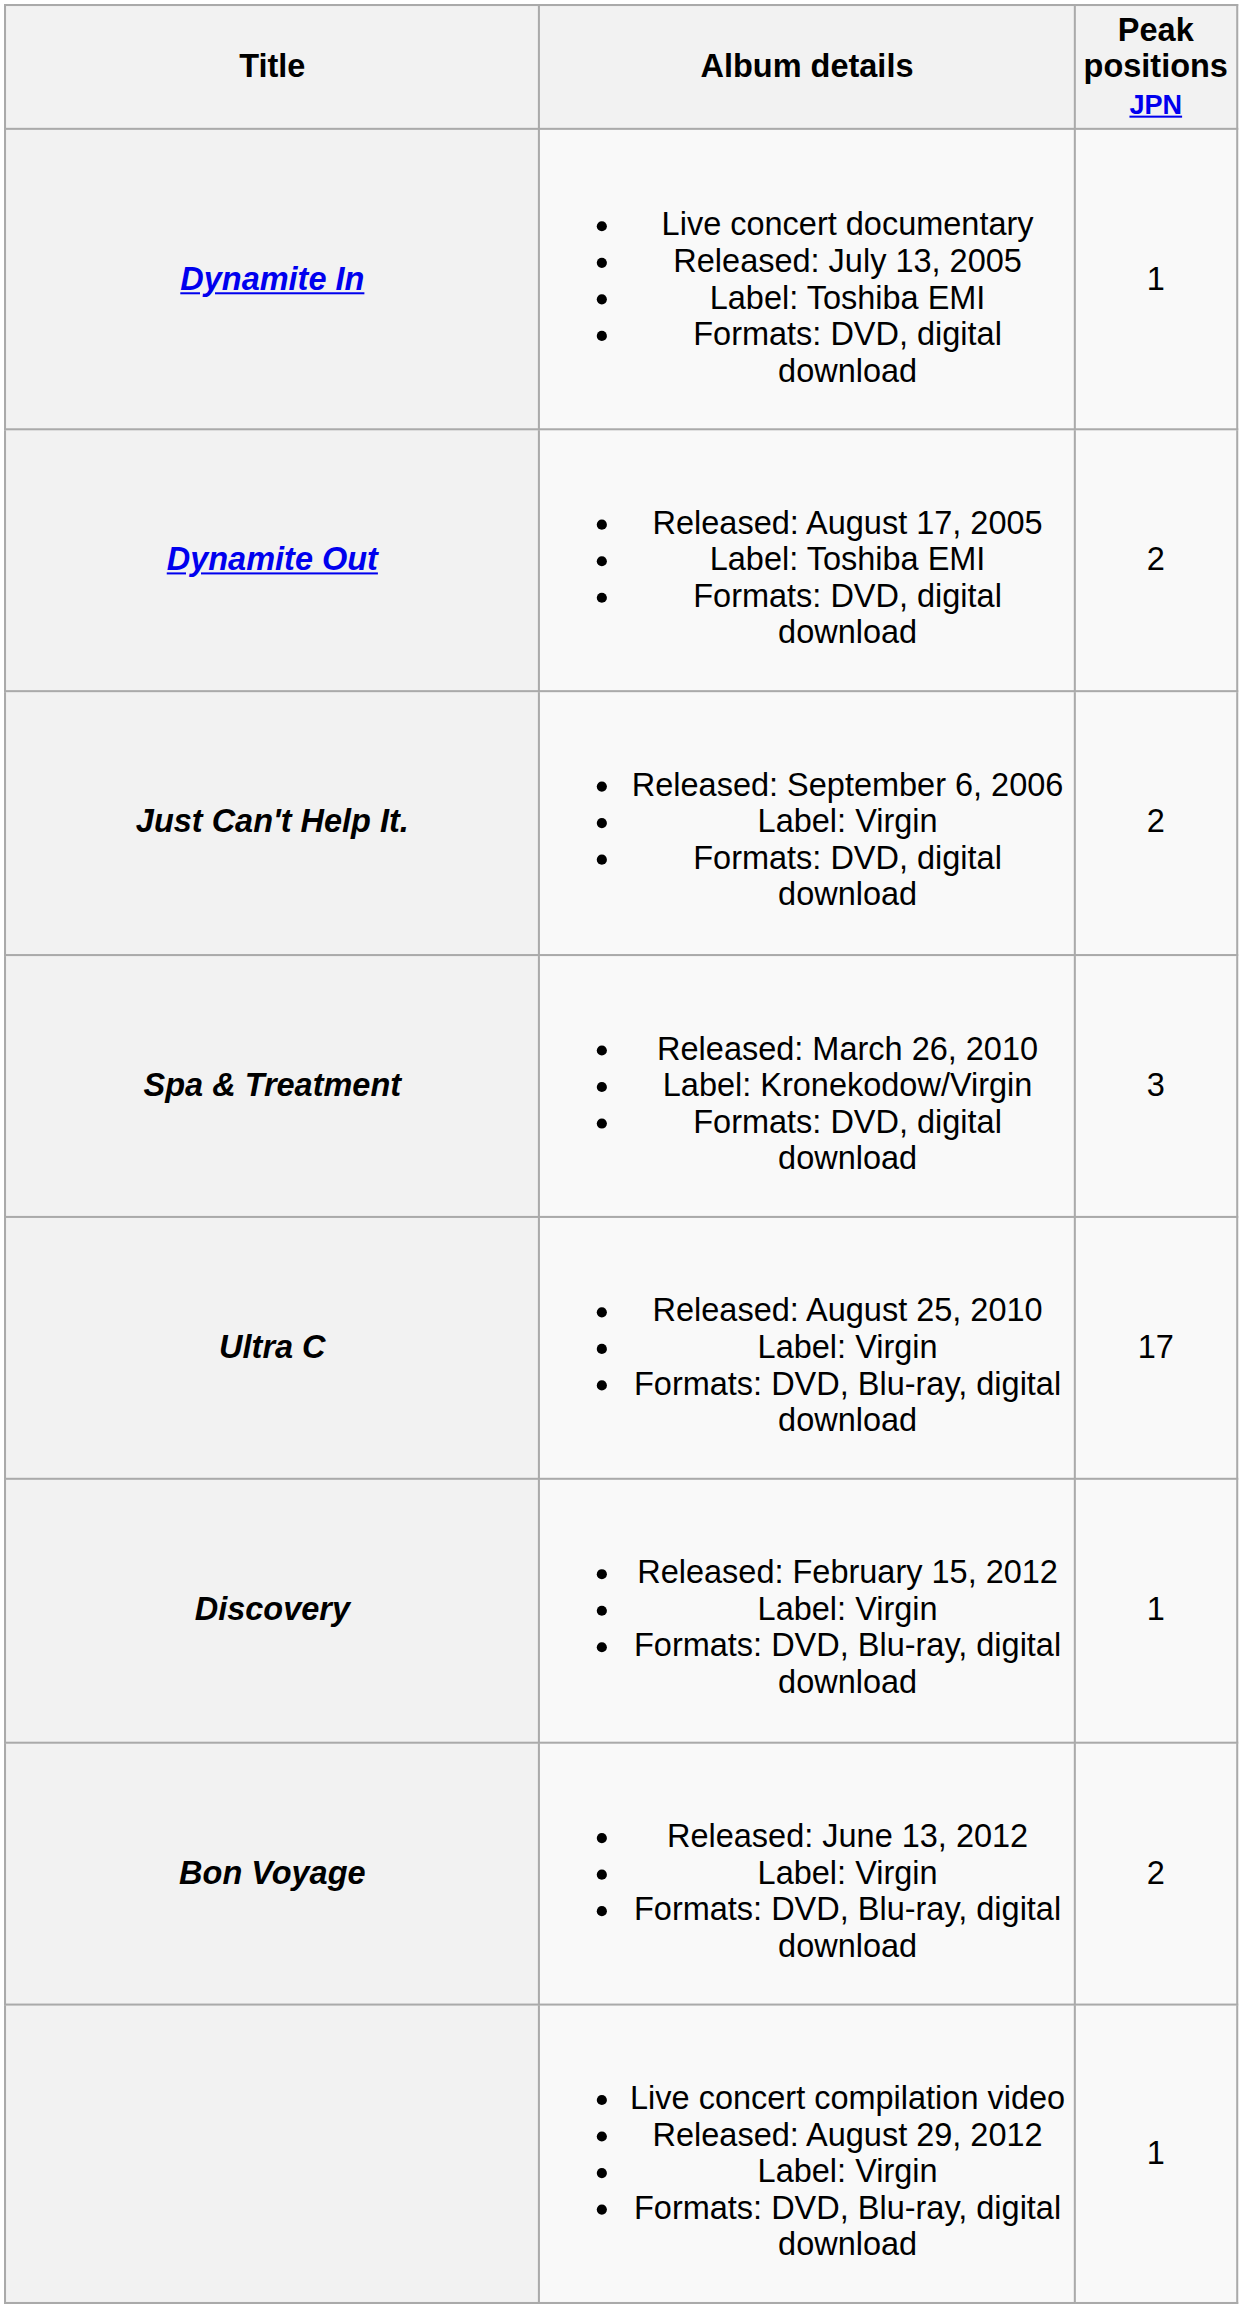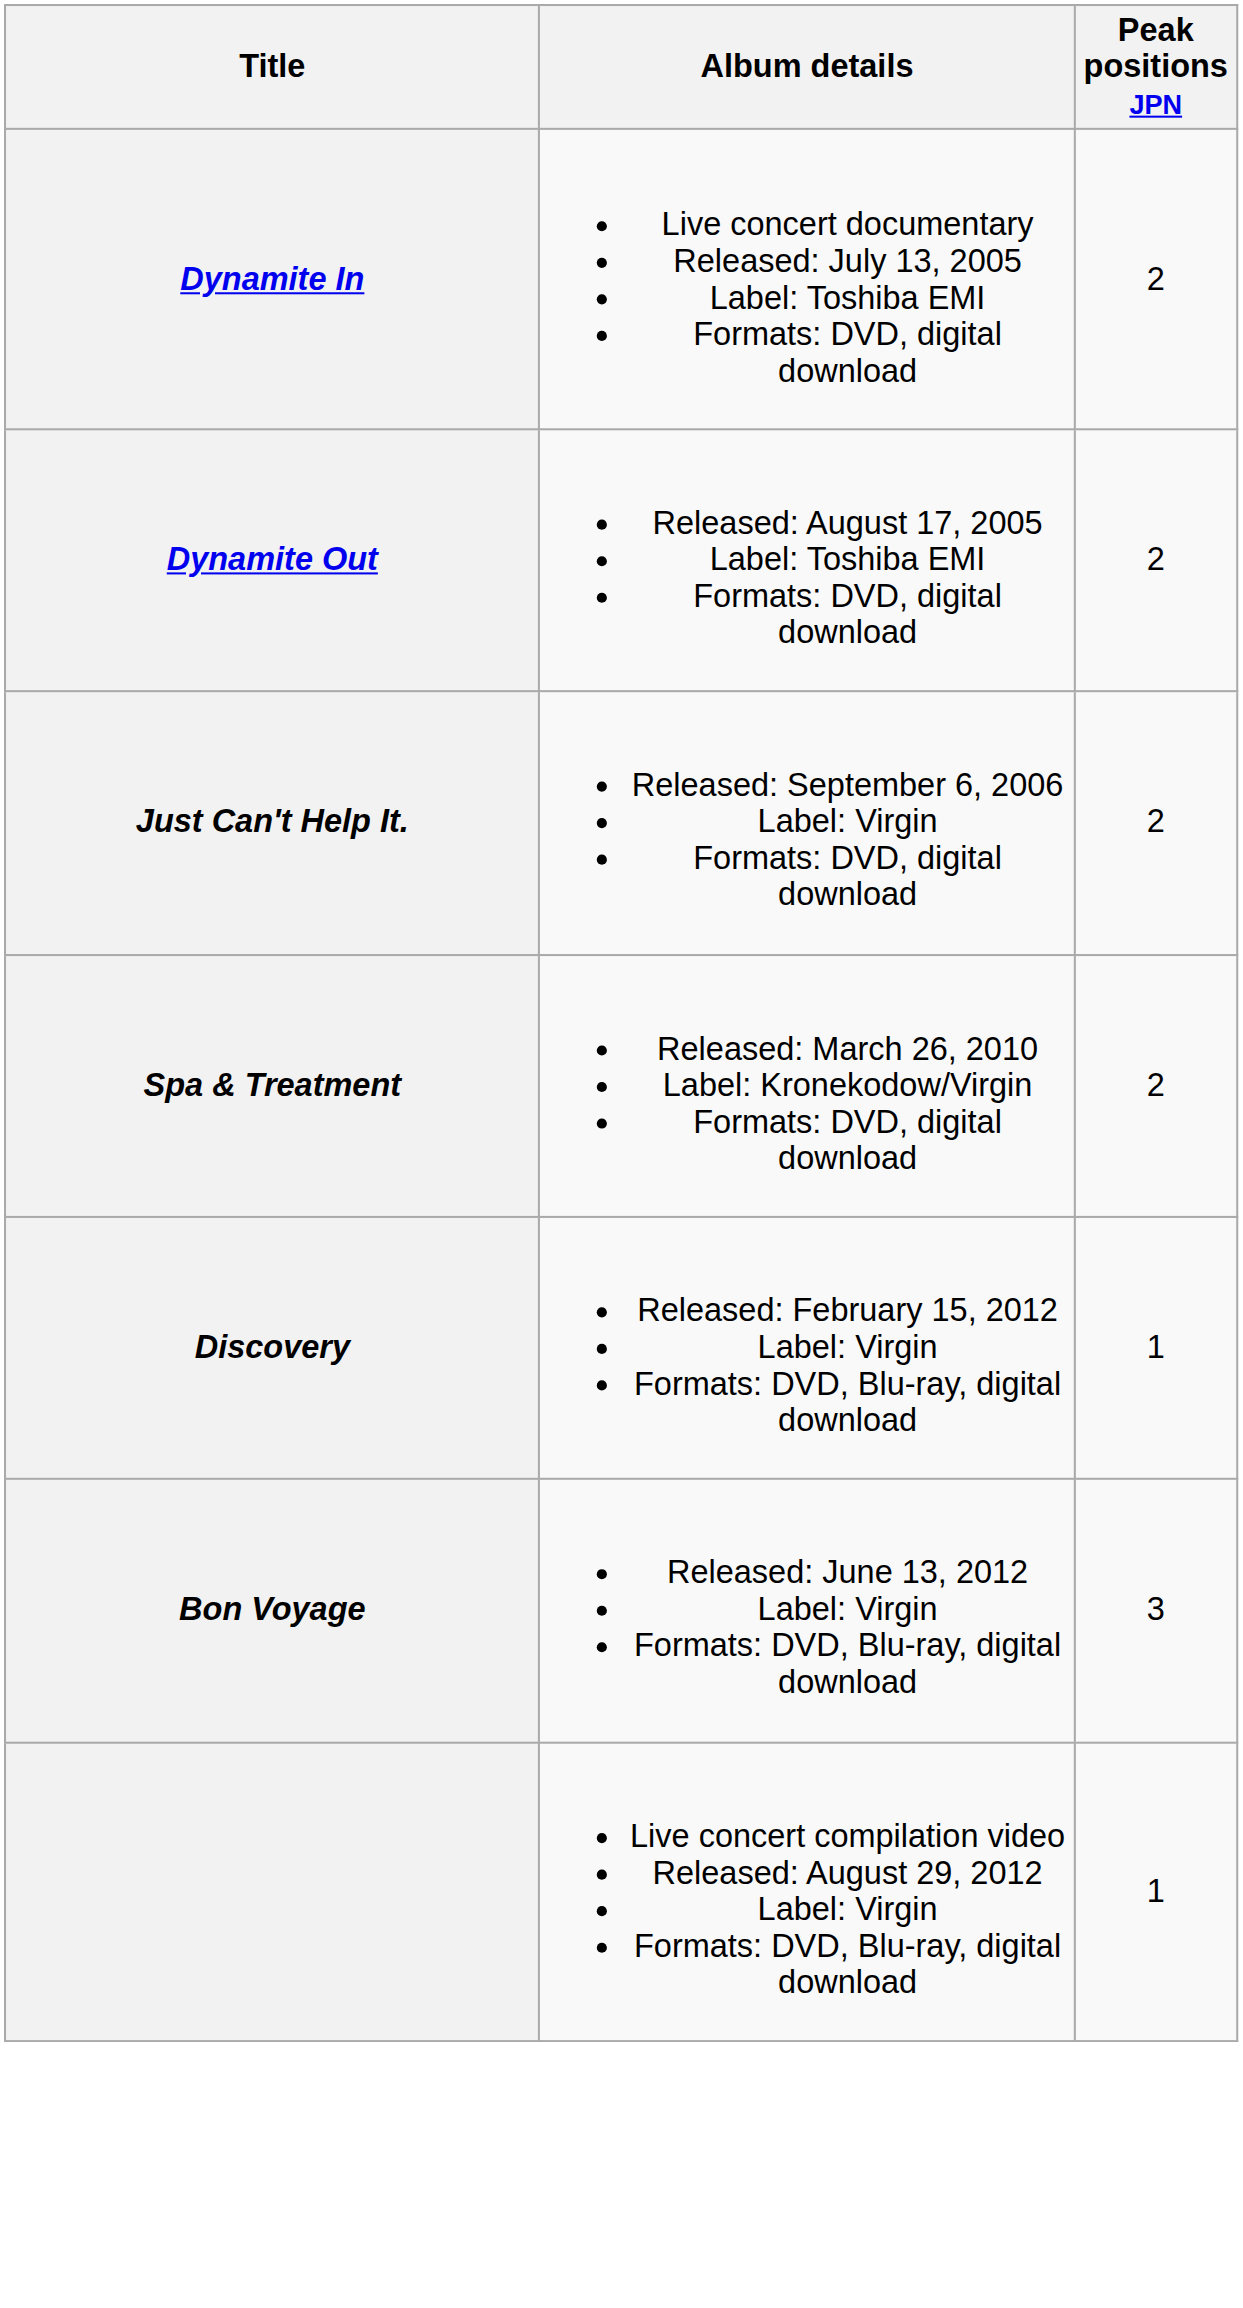Dynamite In | Peak positions JPN: 1 -> 2
Spa & Treatment | Peak positions JPN: 3 -> 2
- row: Ultra C | Released: August 25, 2010 Label: Virgin Formats: DVD, Blu-ray, digital download | 17
Bon Voyage | Peak positions JPN: 2 -> 3
